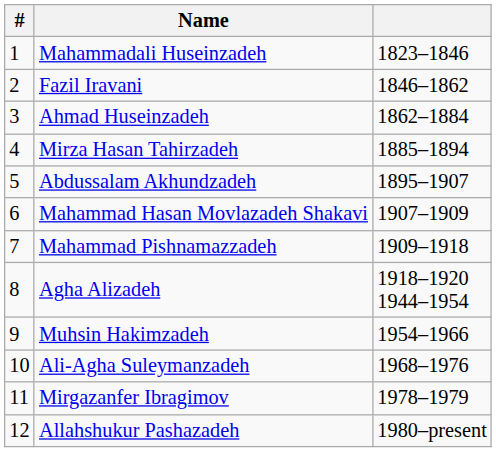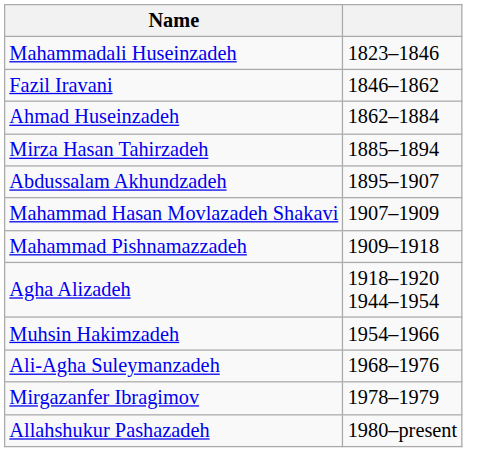- column: # | 1 | 2 | 3 | 4 | 5 | 6 | 7 | 8 | 9 | 10 | 11 | 12
